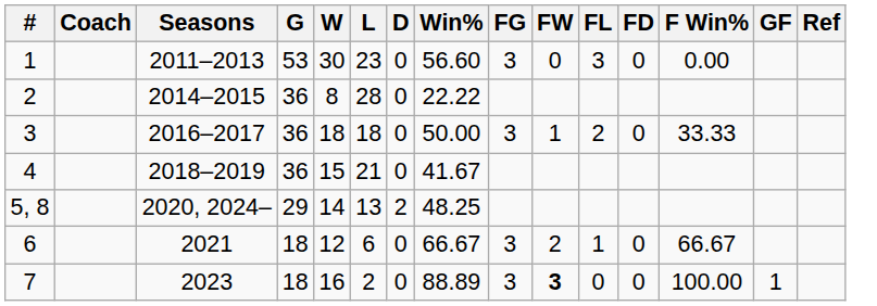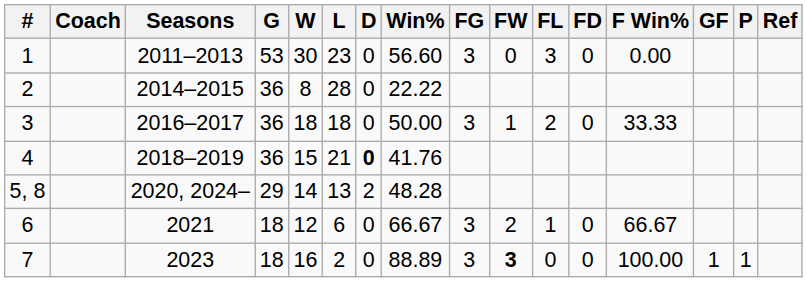+ column: P | 1
4 | D: normal -> bold
4 | Win%: 41.67 -> 41.76
5, 8 | Win%: 48.25 -> 48.28
